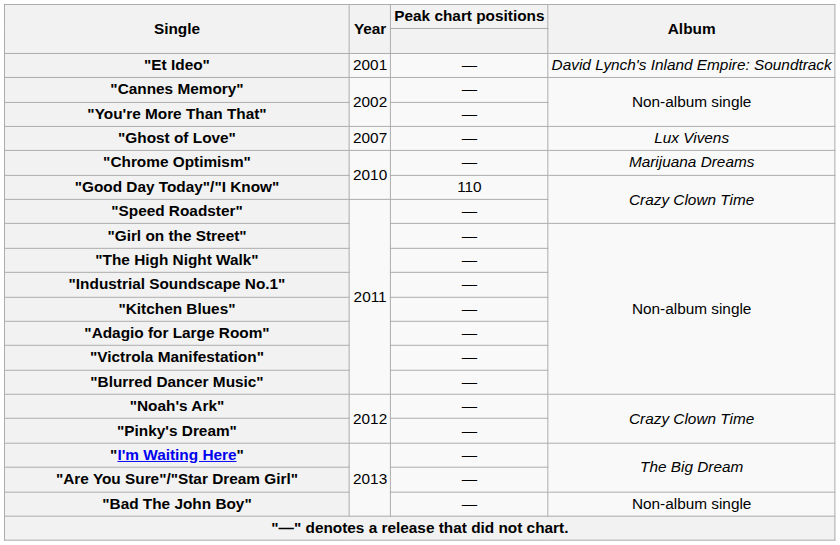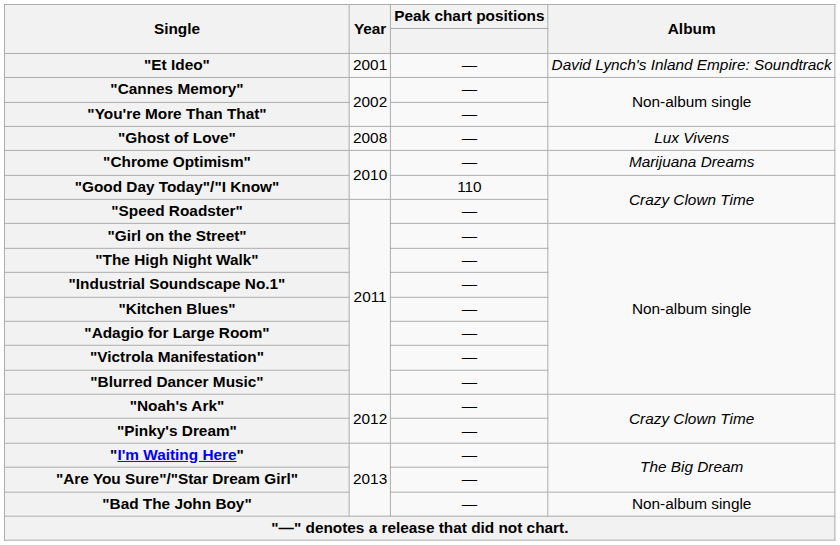"Ghost of Love" | Year: 2007 -> 2008
